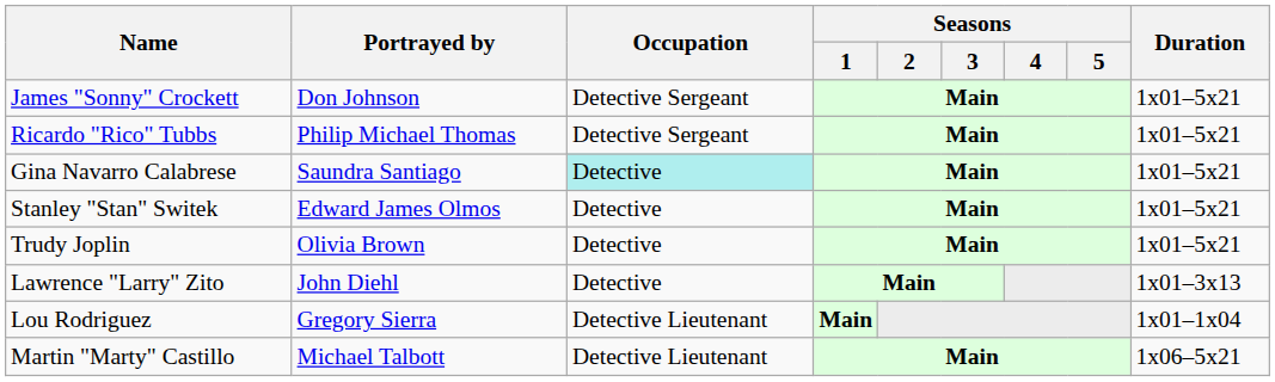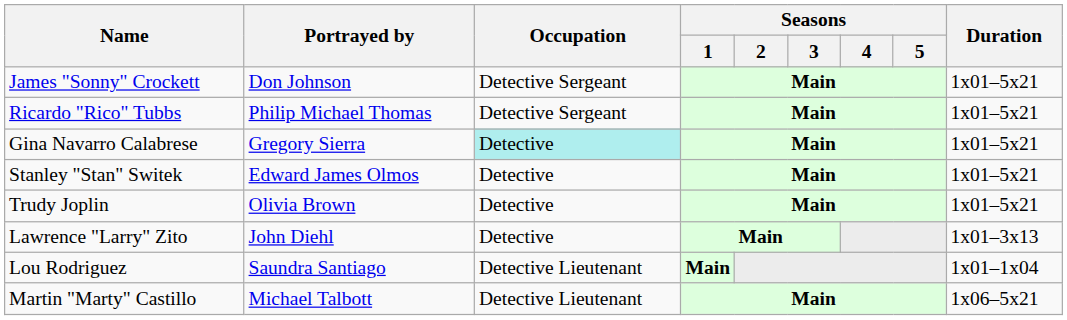Gina Navarro Calabrese | Portrayed by: Saundra Santiago -> Gregory Sierra
Lou Rodriguez | Portrayed by: Gregory Sierra -> Saundra Santiago
